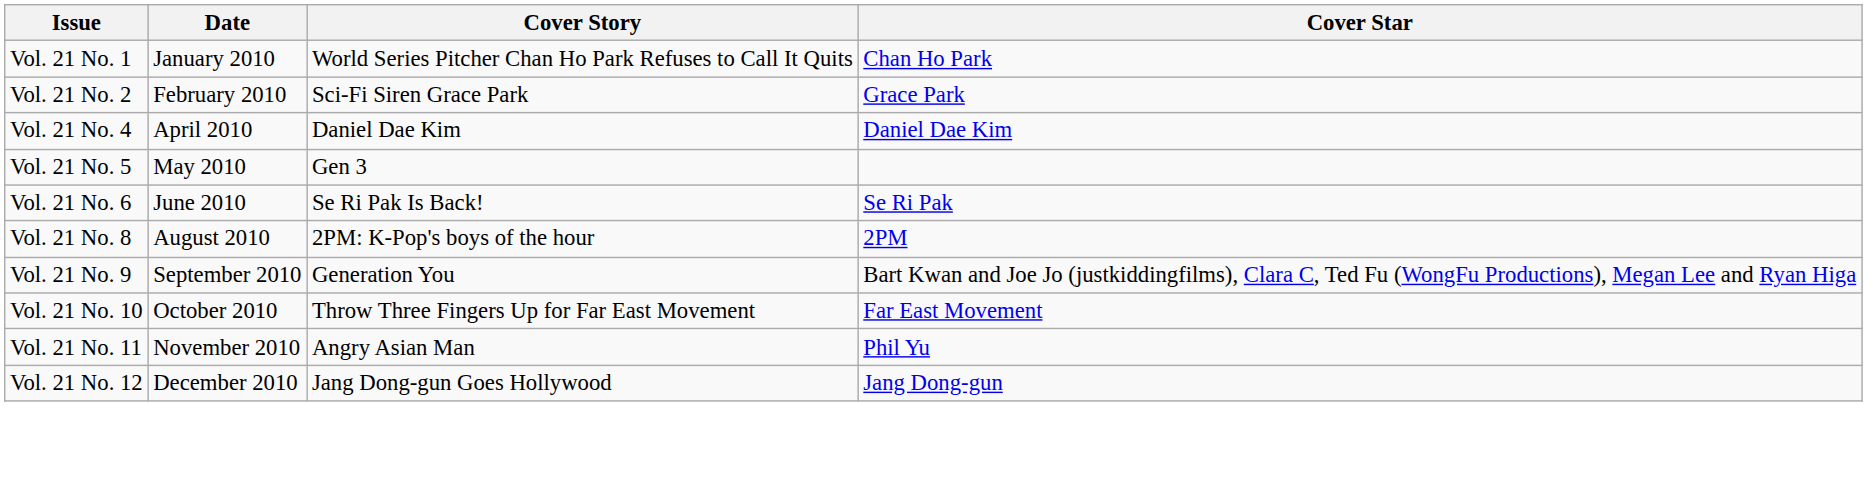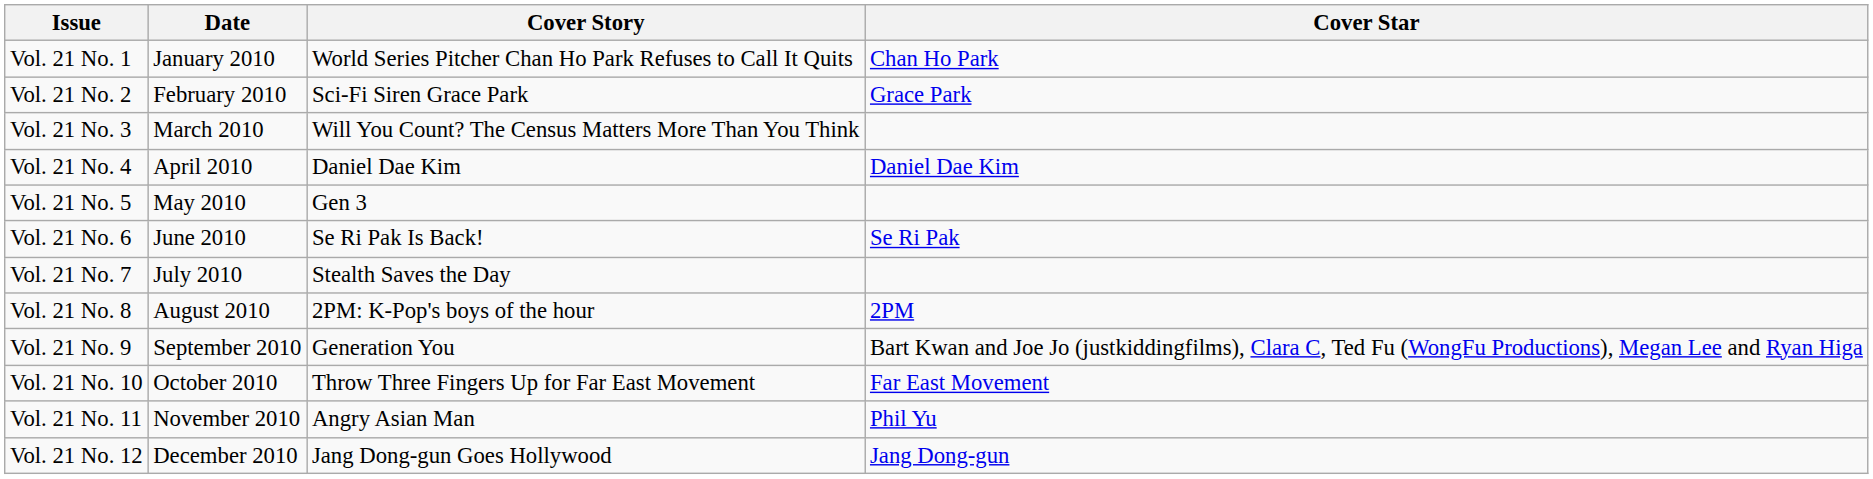+ row: Vol. 21 No. 3 | March 2010 | Will You Count? The Census Matters More Than You Think
+ row: Vol. 21 No. 7 | July 2010 | Stealth Saves the Day
